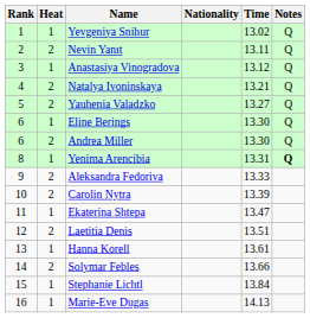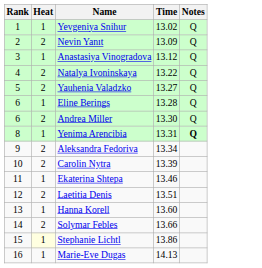- column: Nationality
Nevin Yanıt | Time: 13.11 -> 13.09
Natalya Ivoninskaya | Time: 13.21 -> 13.22
Eline Berings | Time: 13.30 -> 13.28
Aleksandra Fedoriva | Time: 13.33 -> 13.34
Ekaterina Shtepa | Time: 13.47 -> 13.46
Hanna Korell | Time: 13.61 -> 13.60
Stephanie Lichtl | Heat: no background -> lightyellow background
Stephanie Lichtl | Time: 13.84 -> 13.86
